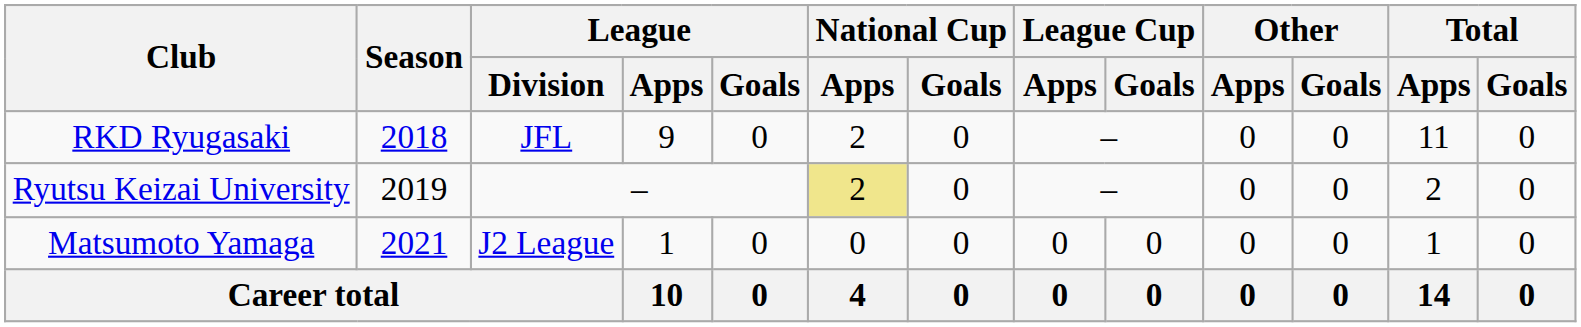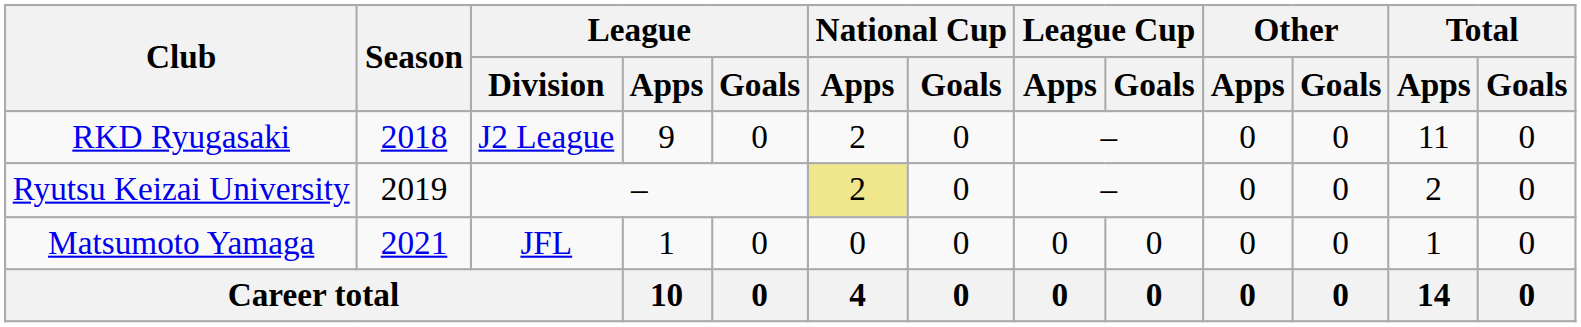RKD Ryugasaki | League / Division: JFL -> J2 League
Matsumoto Yamaga | League / Division: J2 League -> JFL
